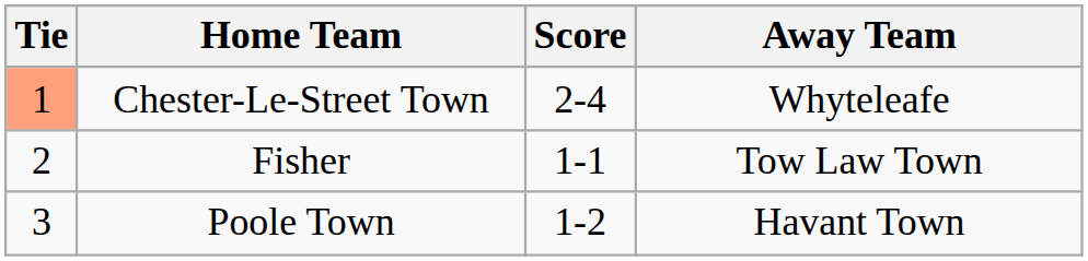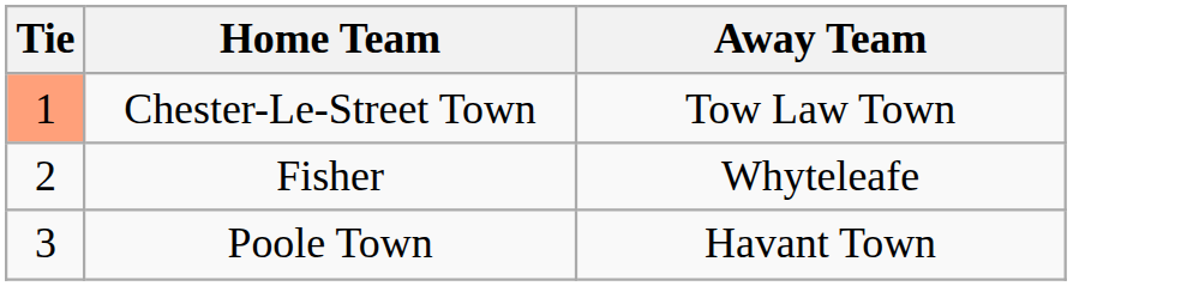- column: Score | 2-4 | 1-1 | 1-2
Chester-Le-Street Town | Away Team: Whyteleafe -> Tow Law Town
Fisher | Away Team: Tow Law Town -> Whyteleafe
